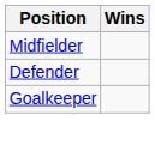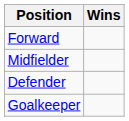+ row: Forward
